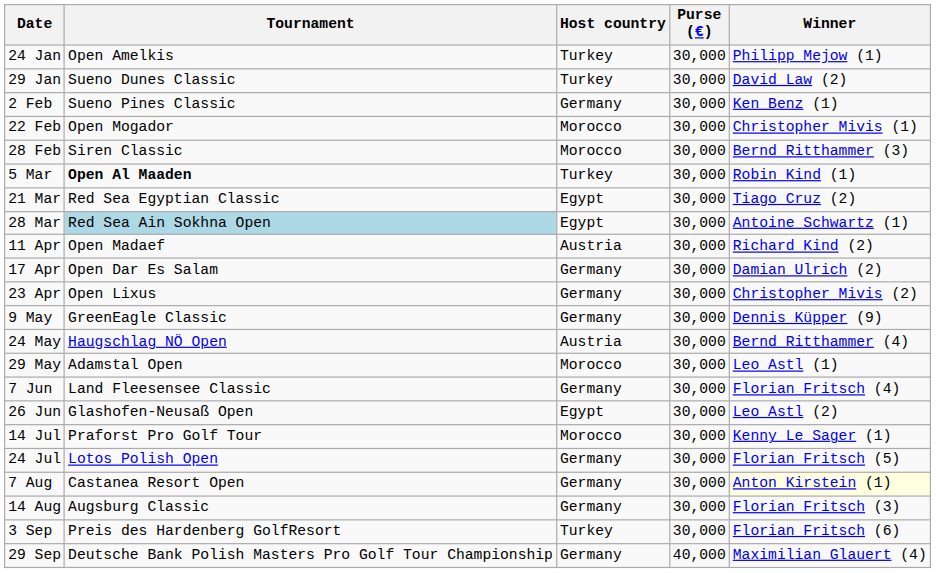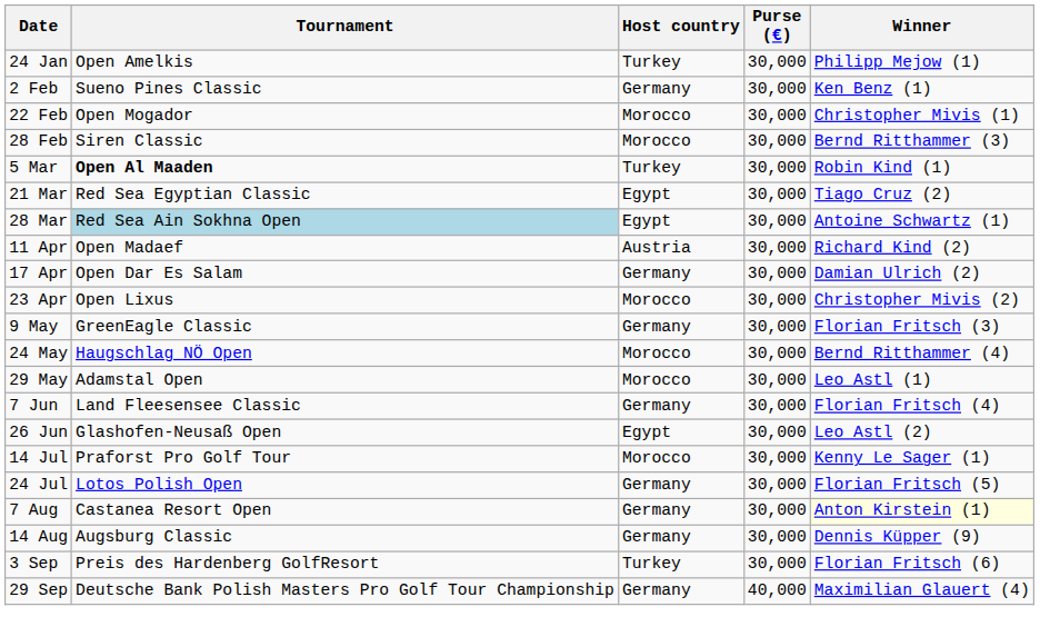- row: 29 Jan | Sueno Dunes Classic | Turkey | 30,000 | David Law (2)
23 Apr | Host country: Germany -> Morocco
9 May | Winner: Dennis Küpper (9) -> Florian Fritsch (3)
24 May | Host country: Austria -> Morocco
14 Aug | Winner: Florian Fritsch (3) -> Dennis Küpper (9)
